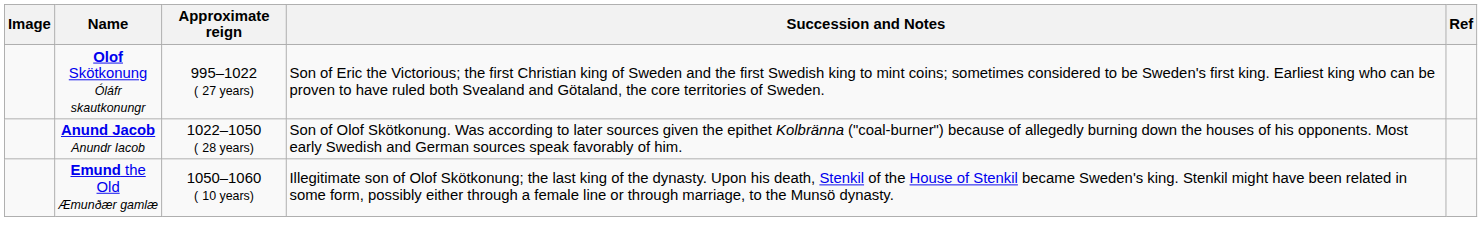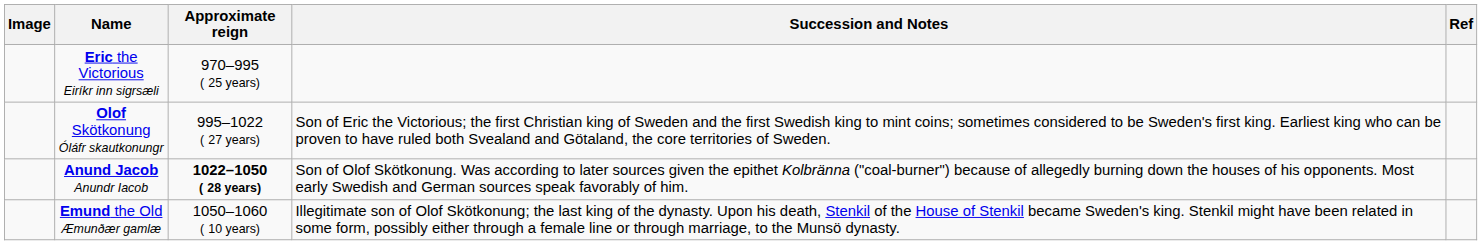+ row: Eric the Victorious Eiríkr inn sigrsæli | 970–995 ( 25 years)
Anund Jacob Anundr Iacob | Approximate reign: normal -> bold
